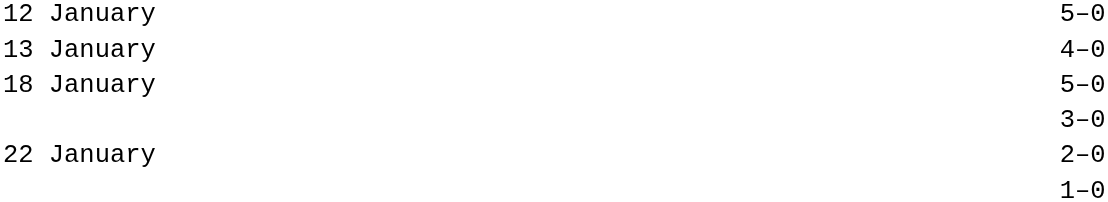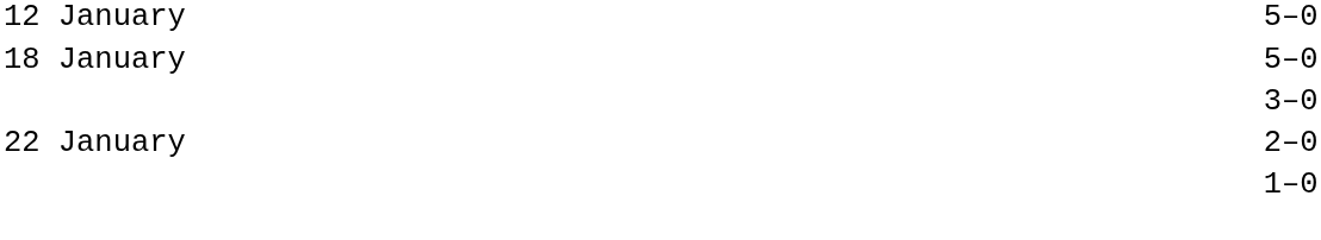- row: 13 January | 4–0
